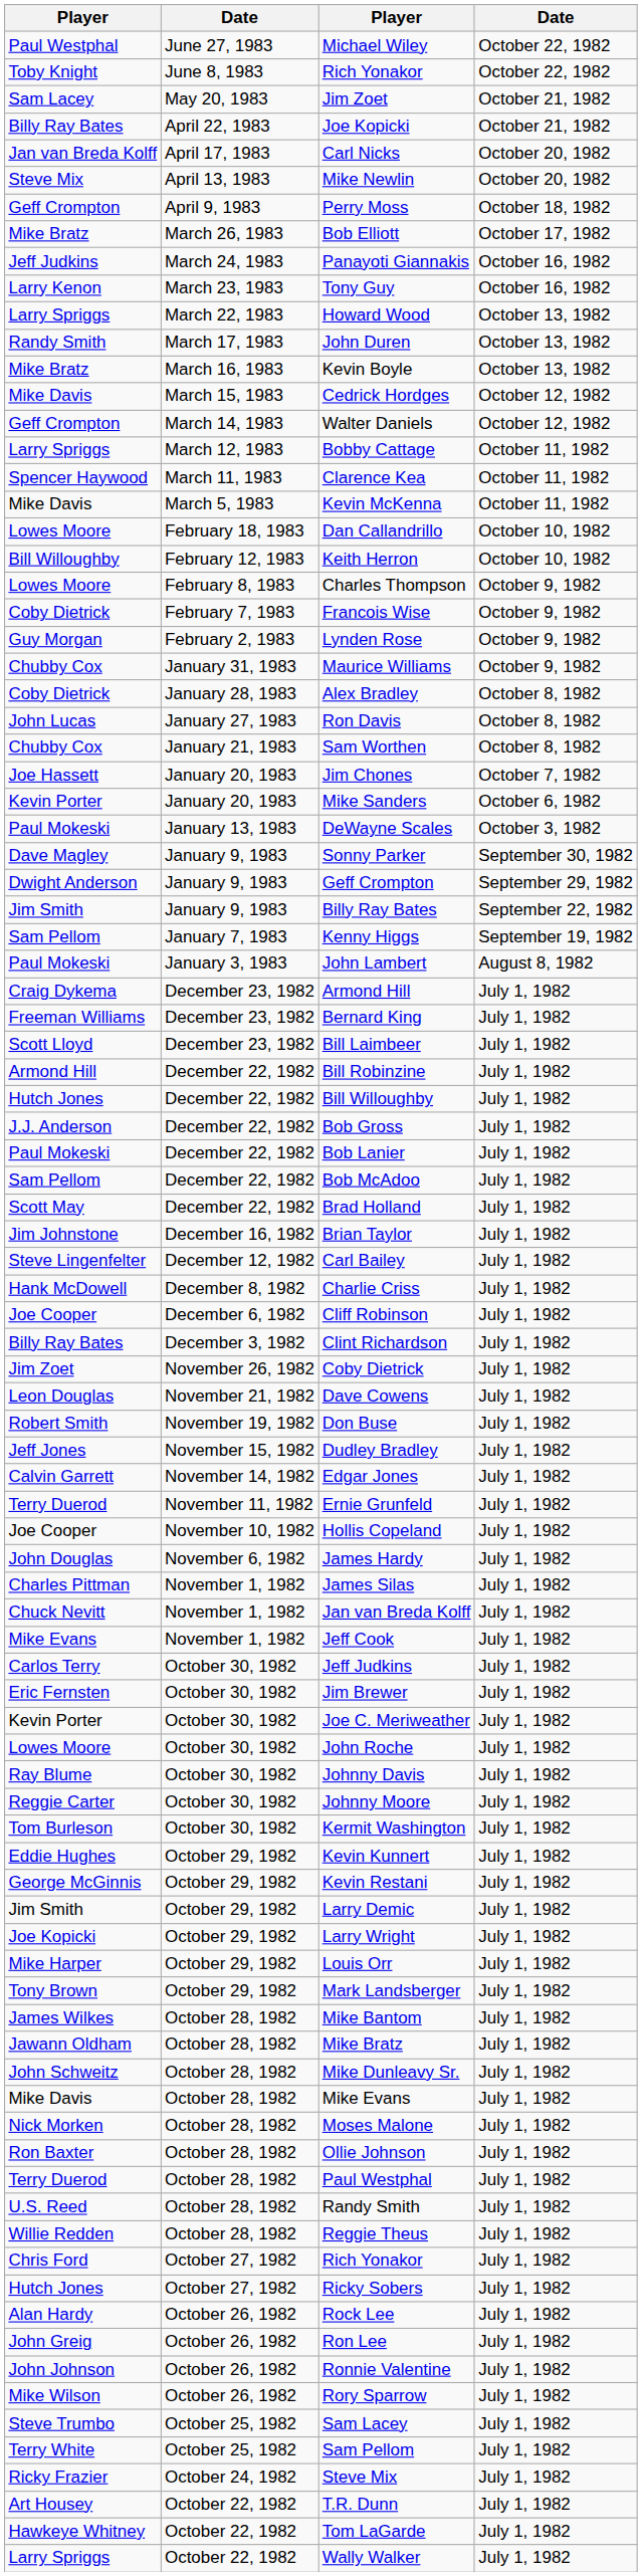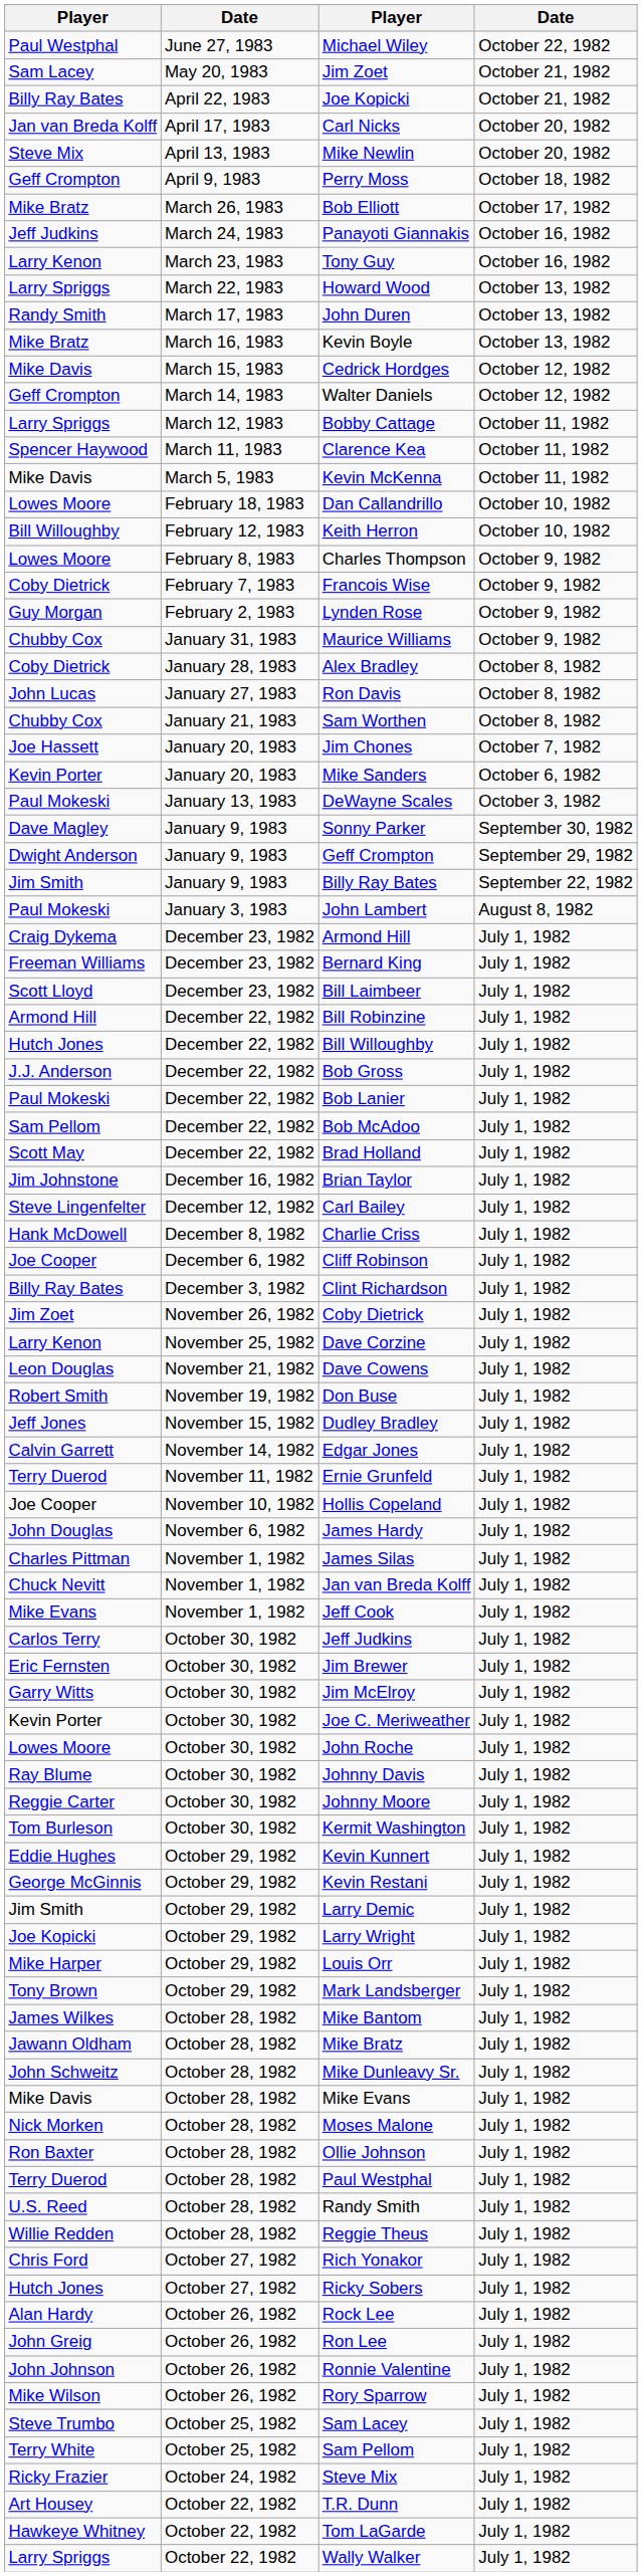- row: Toby Knight | June 8, 1983 | Rich Yonakor | October 22, 1982
- row: Sam Pellom | January 7, 1983 | Kenny Higgs | September 19, 1982
+ row: Larry Kenon | November 25, 1982 | Dave Corzine | July 1, 1982
+ row: Garry Witts | October 30, 1982 | Jim McElroy | July 1, 1982
